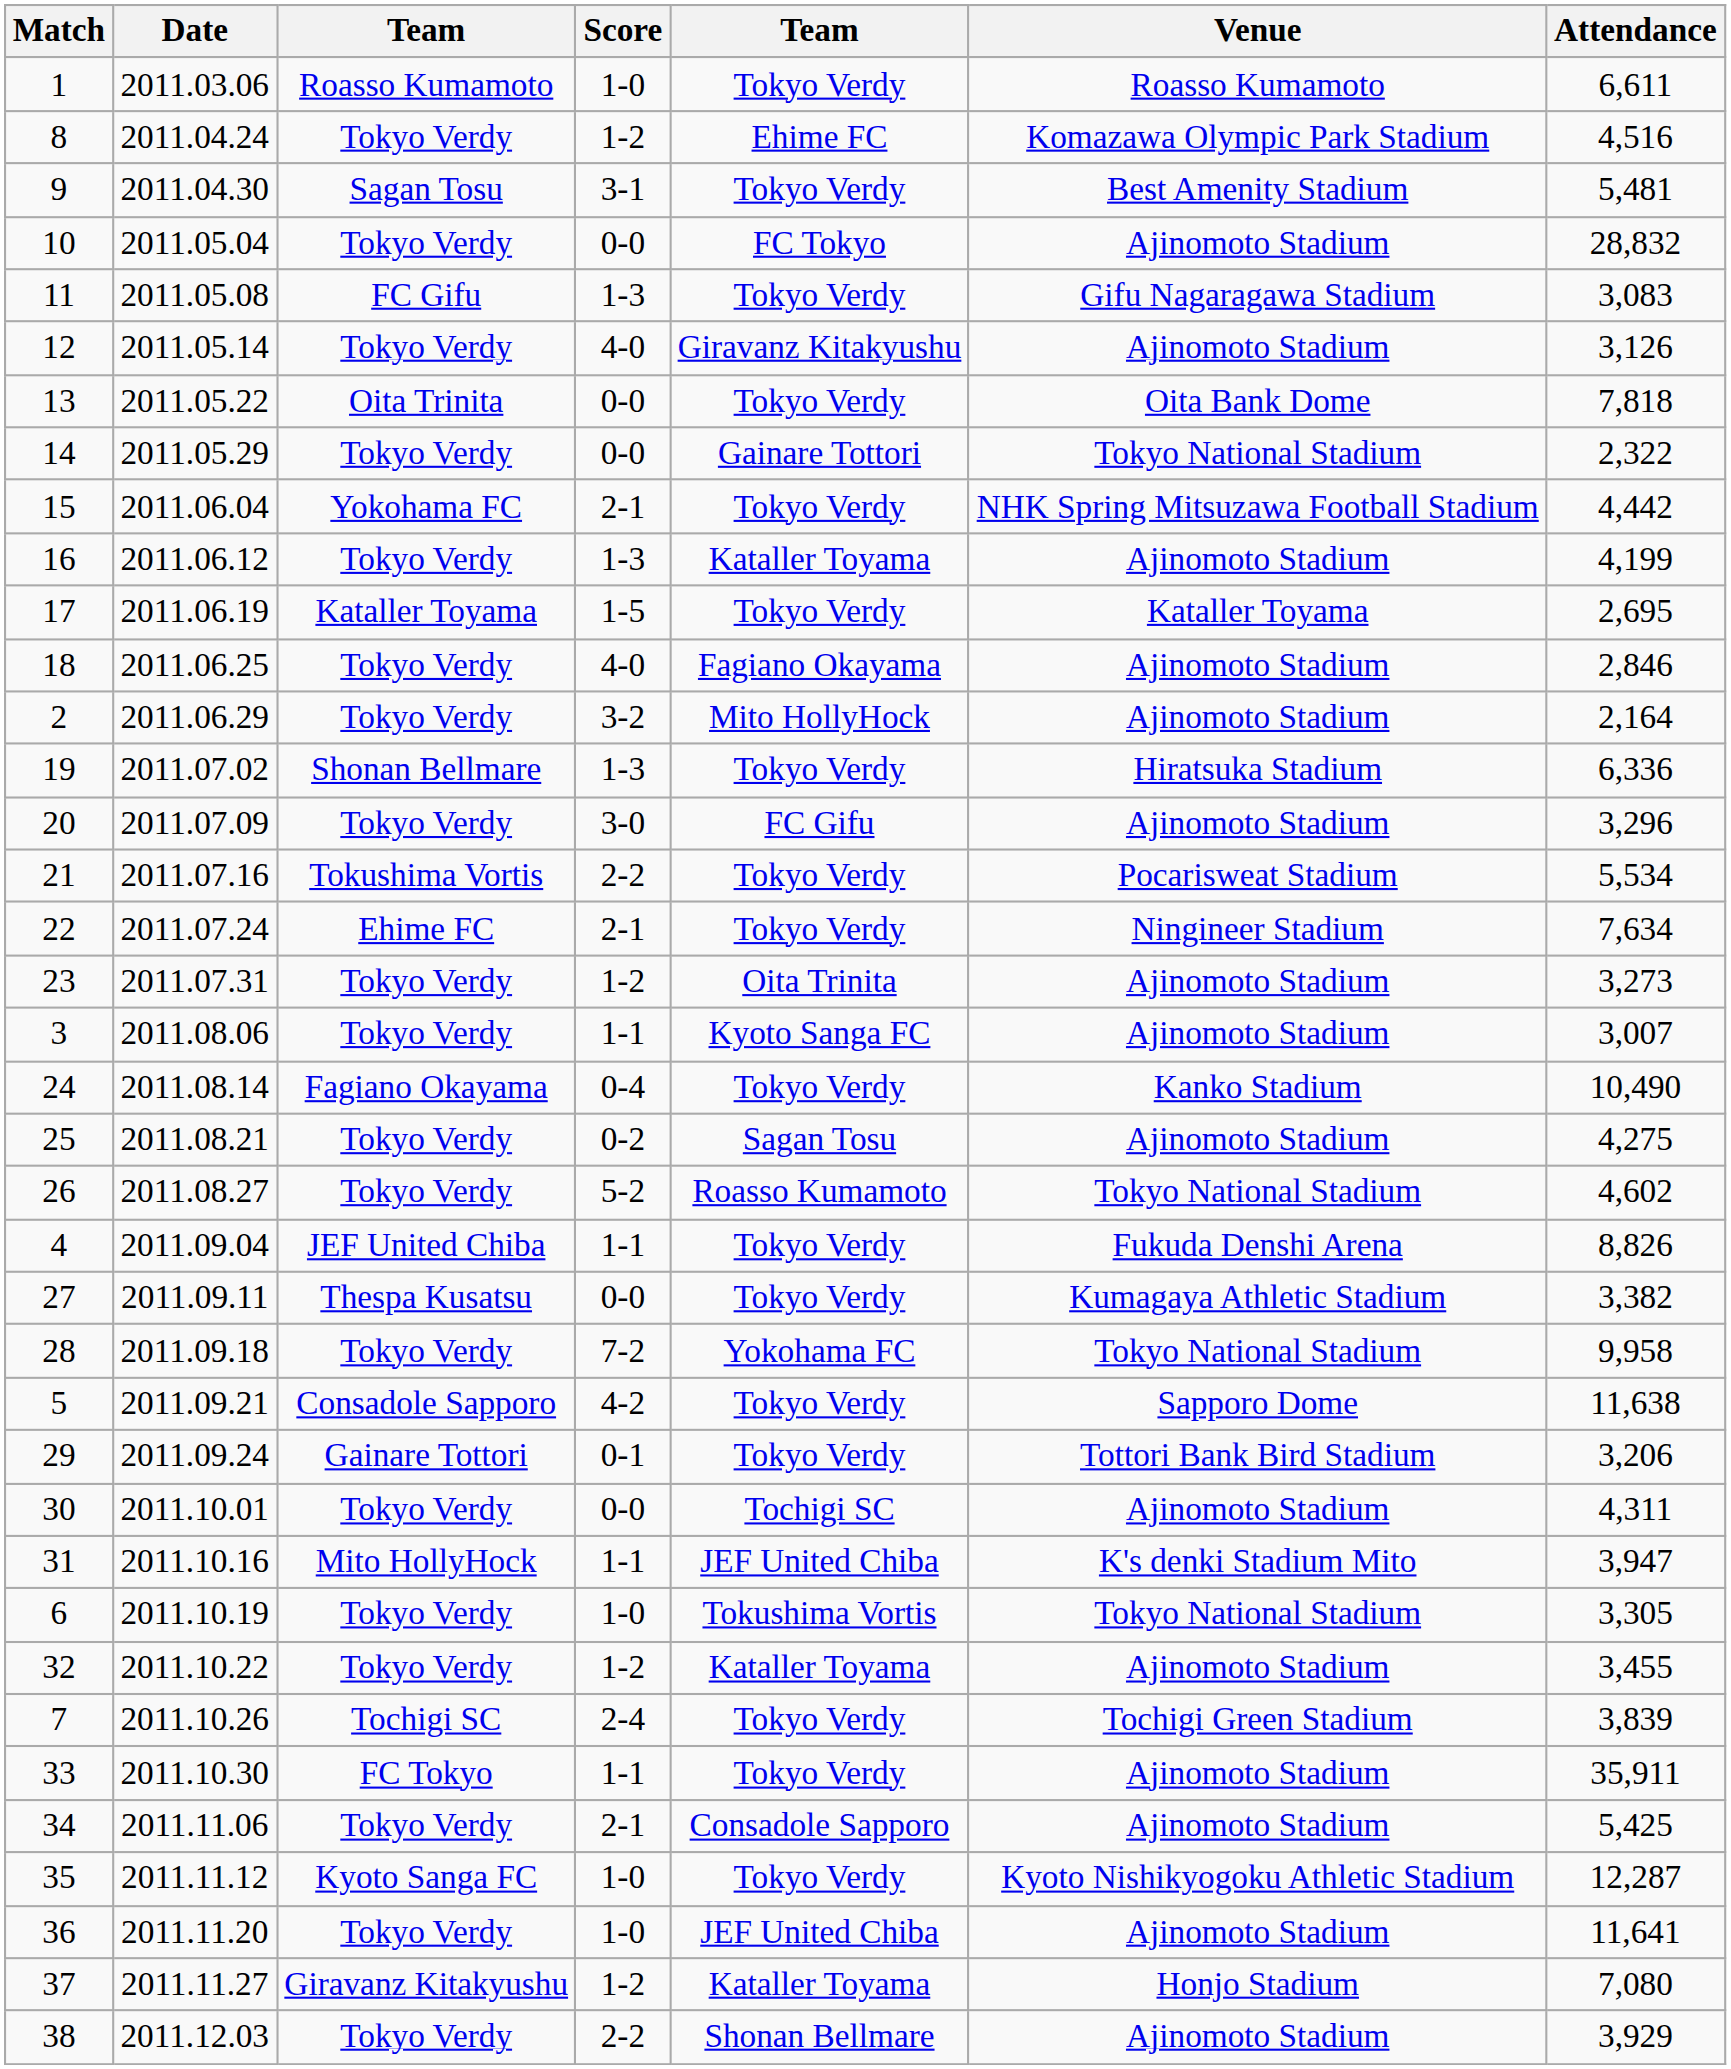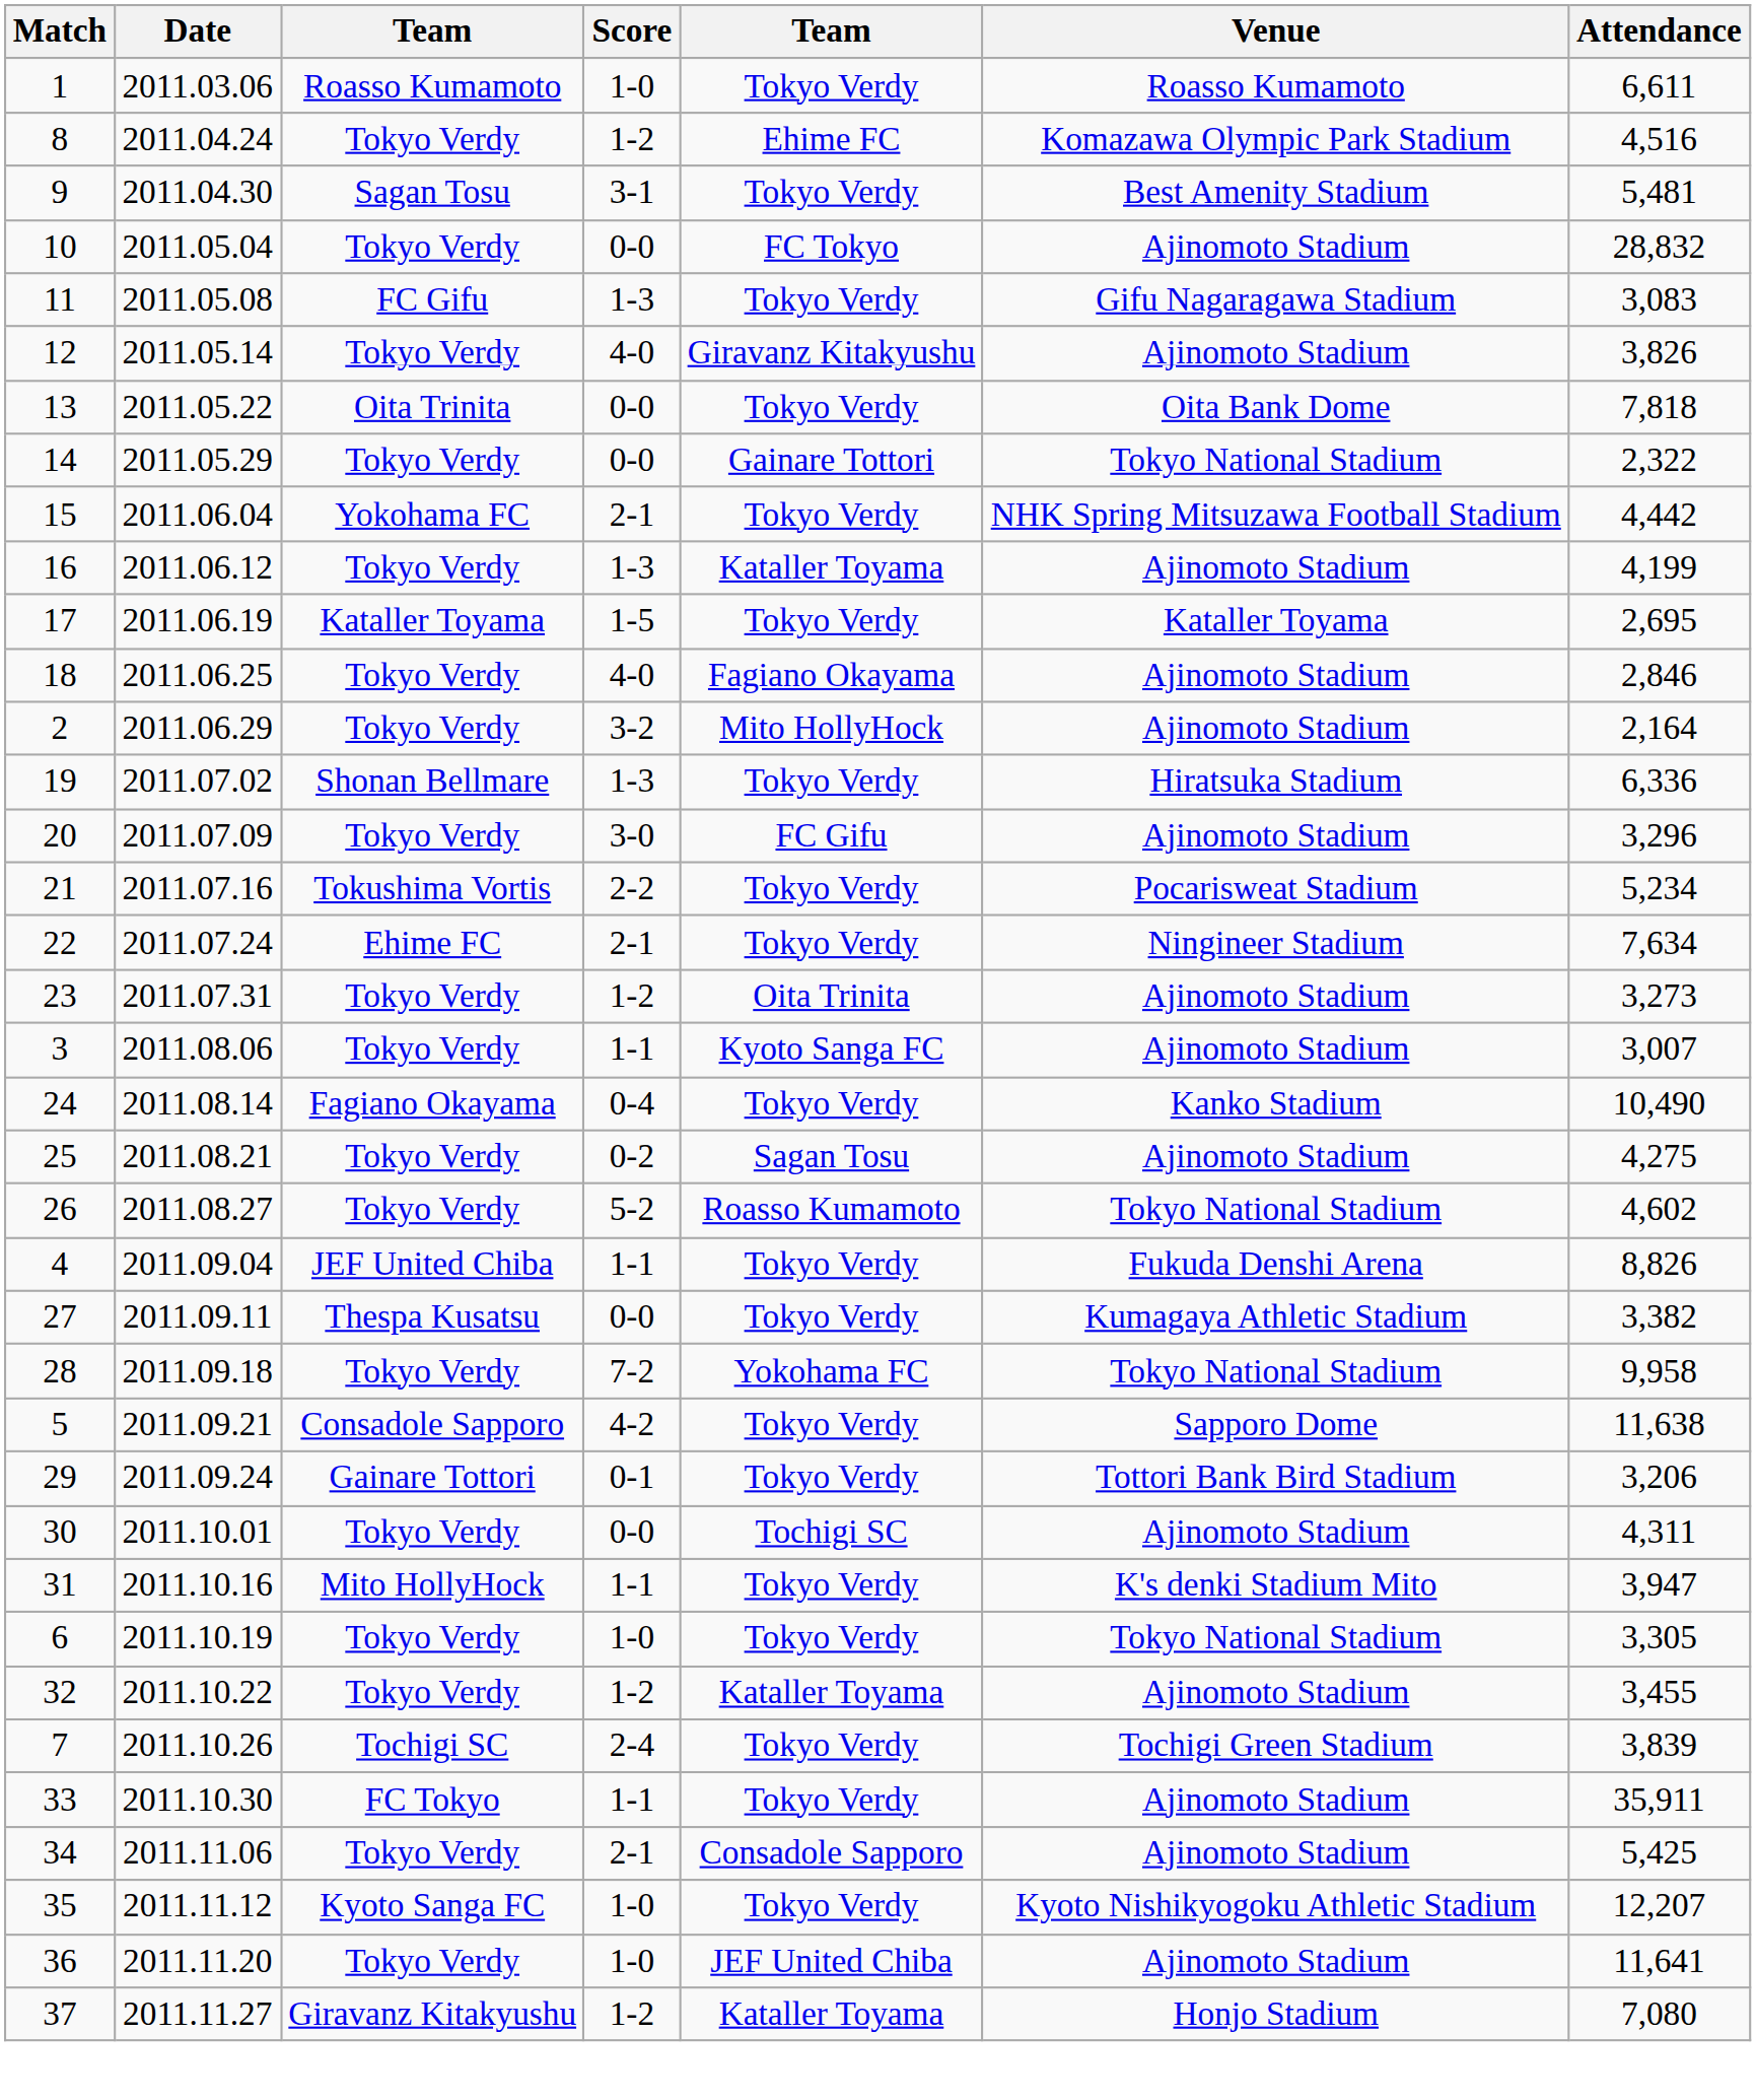12 | Attendance: 3,126 -> 3,826
21 | Attendance: 5,534 -> 5,234
31 | column 5: JEF United Chiba -> Tokyo Verdy
6 | column 5: Tokushima Vortis -> Tokyo Verdy
35 | Attendance: 12,287 -> 12,207
- row: 38 | 2011.12.03 | Tokyo Verdy | 2-2 | Shonan Bellmare | Ajinomoto Stadium | 3,929
